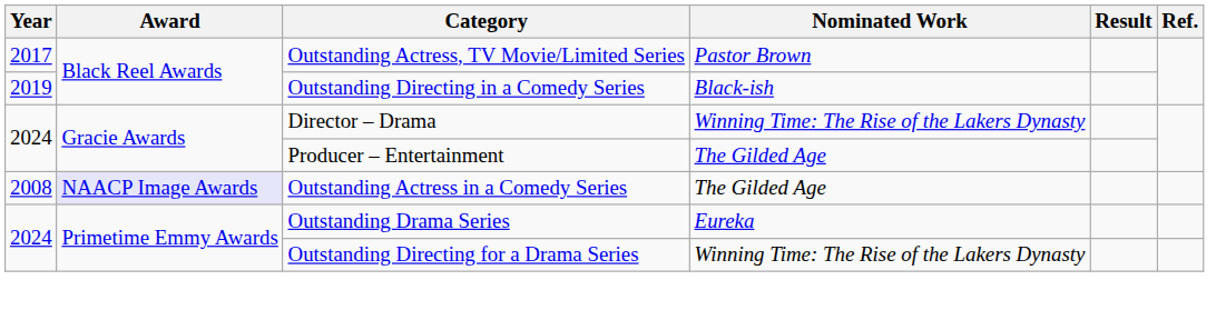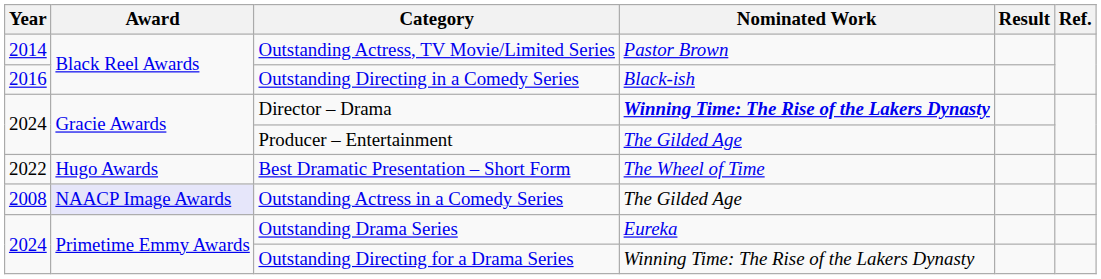Outstanding Actress, TV Movie/Limited Series | Year: 2017 -> 2014
Outstanding Directing in a Comedy Series | Year: 2019 -> 2016
Director – Drama | Nominated Work: normal -> bold
+ row: 2022 | Hugo Awards | Best Dramatic Presentation – Short Form | The Wheel of Time
